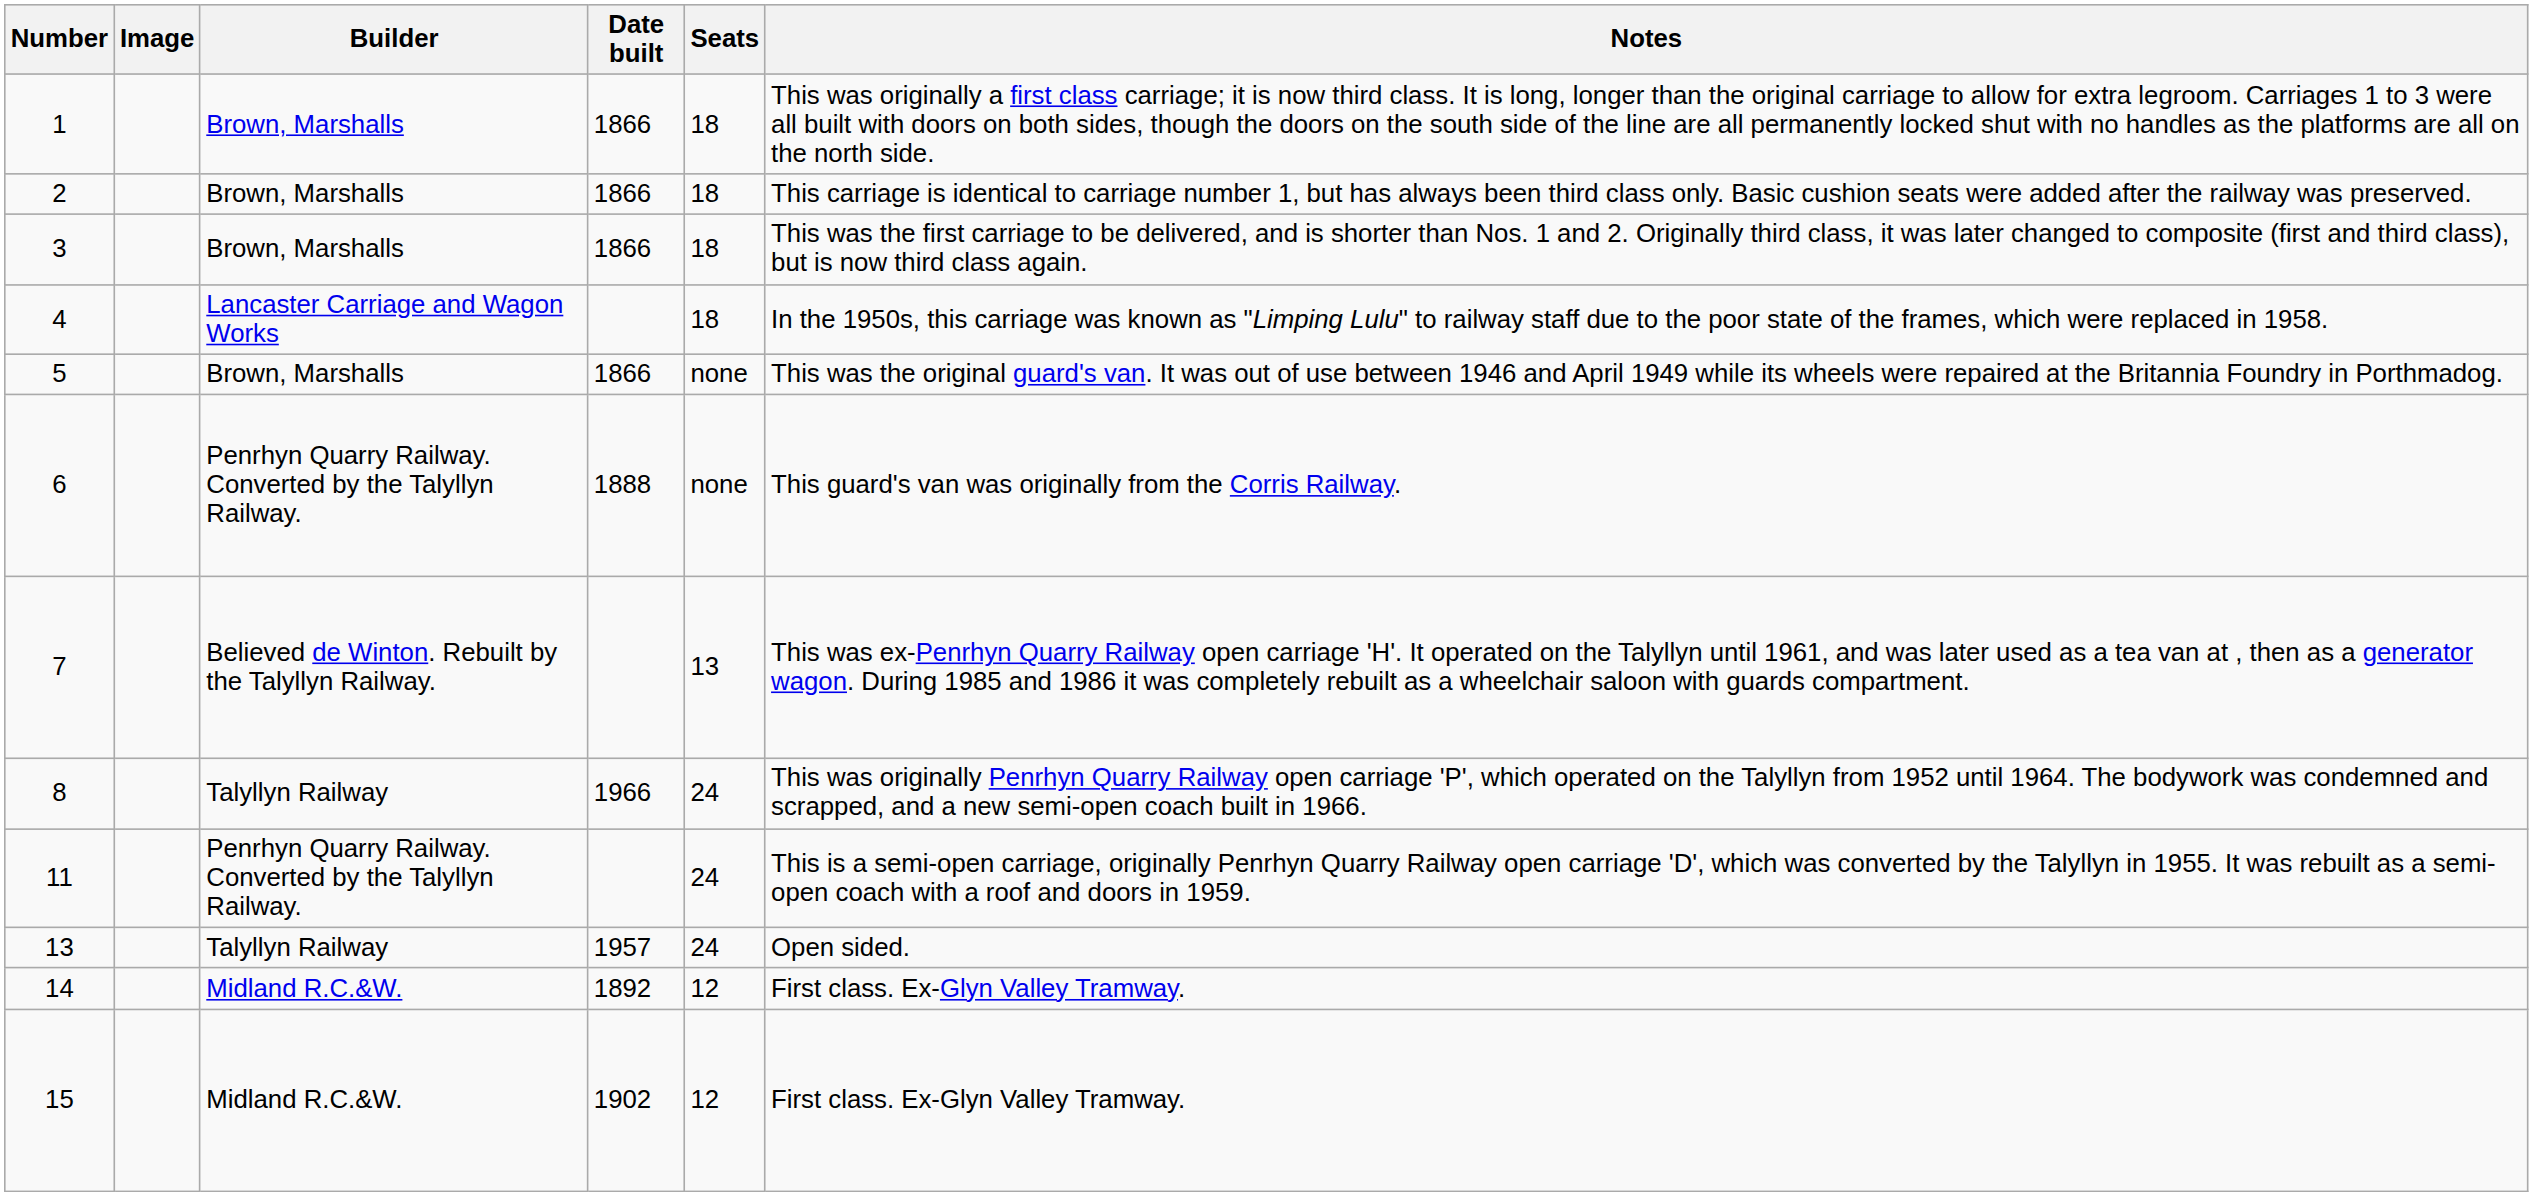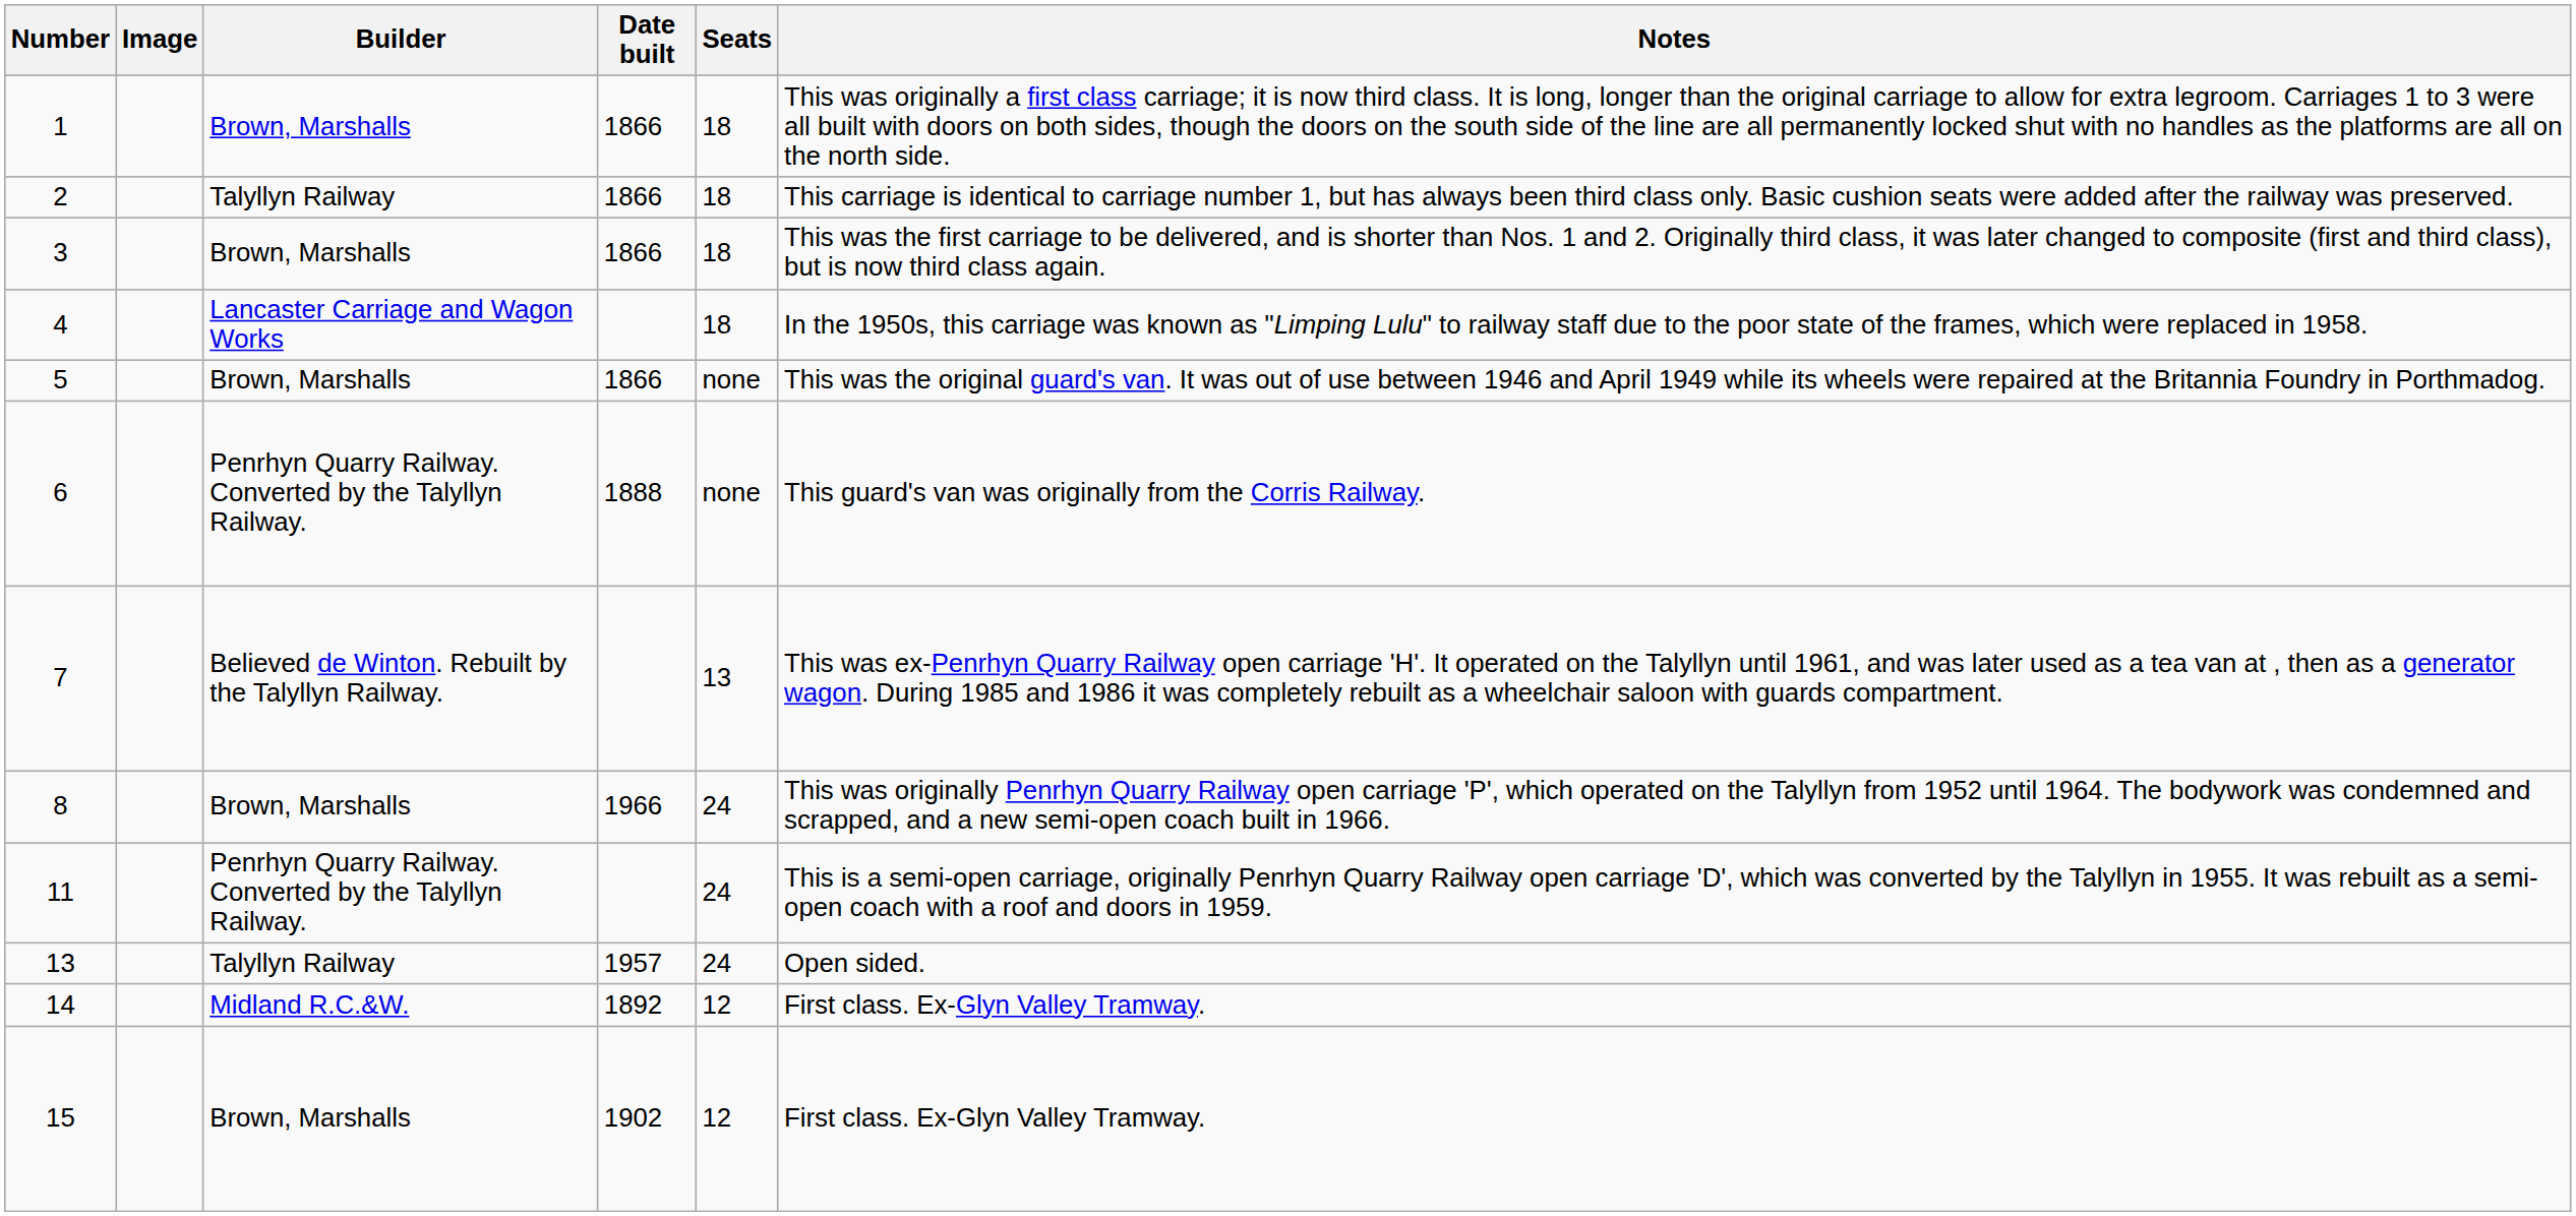2 | Builder: Brown, Marshalls -> Talyllyn Railway
8 | Builder: Talyllyn Railway -> Brown, Marshalls
15 | Builder: Midland R.C.&W. -> Brown, Marshalls
